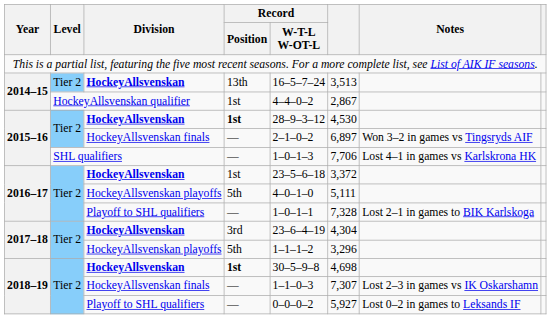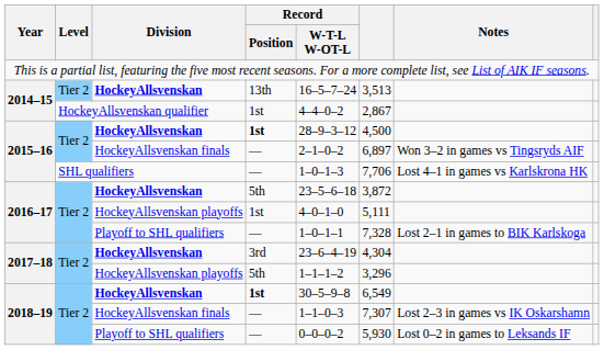2015–16 / HockeyAllsvenskan | column 6: 4,530 -> 4,500
2016–17 / HockeyAllsvenskan | Record / Position: 1st -> 5th
2016–17 / HockeyAllsvenskan | column 6: 3,372 -> 3,872
2016–17 / HockeyAllsvenskan playoffs | Record / Position: 5th -> 1st
2018–19 / HockeyAllsvenskan | column 6: 4,698 -> 6,549
2018–19 / Playoff to SHL qualifiers | column 6: 5,927 -> 5,930
